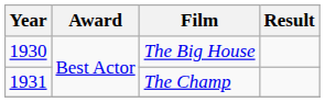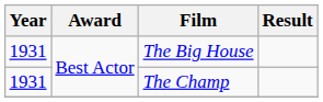The Big House | Year: 1930 -> 1931
